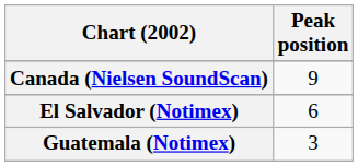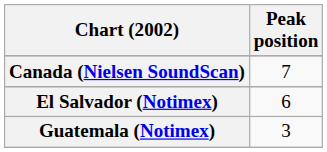Canada (Nielsen SoundScan) | Peak position: 9 -> 7
